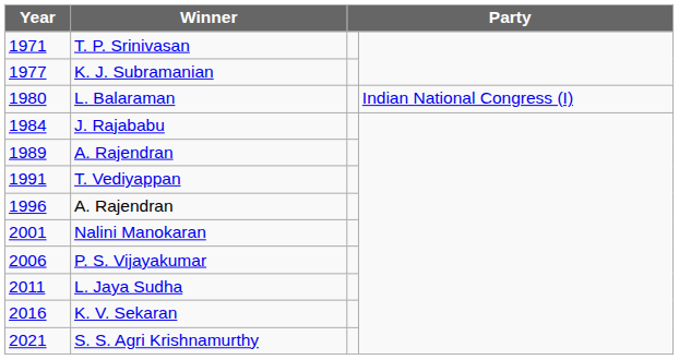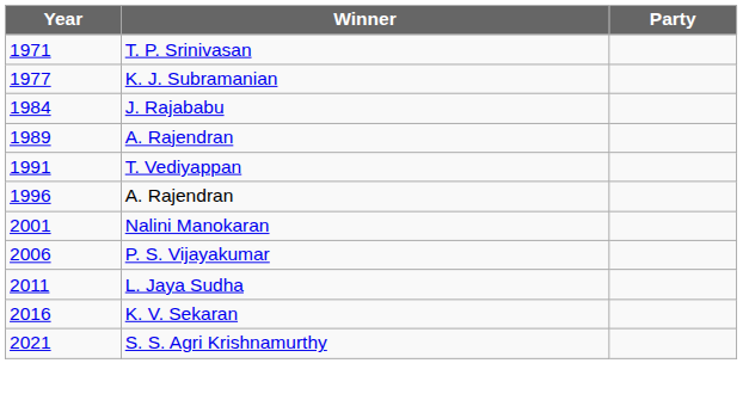- row: 1980 | L. Balaraman | Indian National Congress (I)
